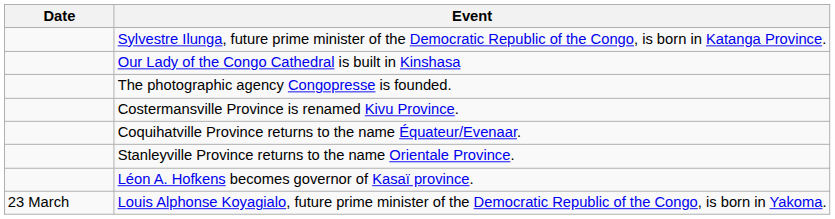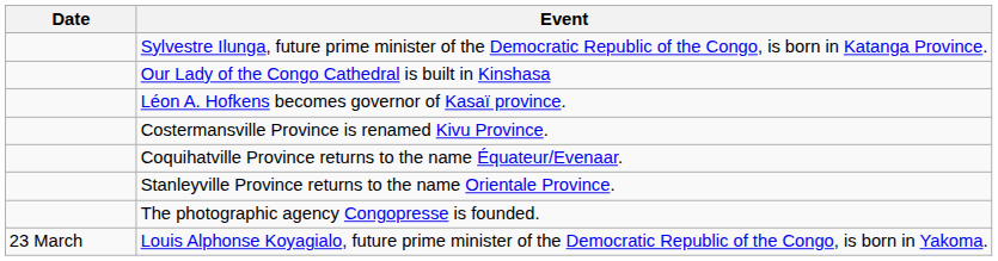rows swapped: The photographic agency Congopresse is founded. <-> Léon A. Hofkens becomes governor of Kasaï province.
